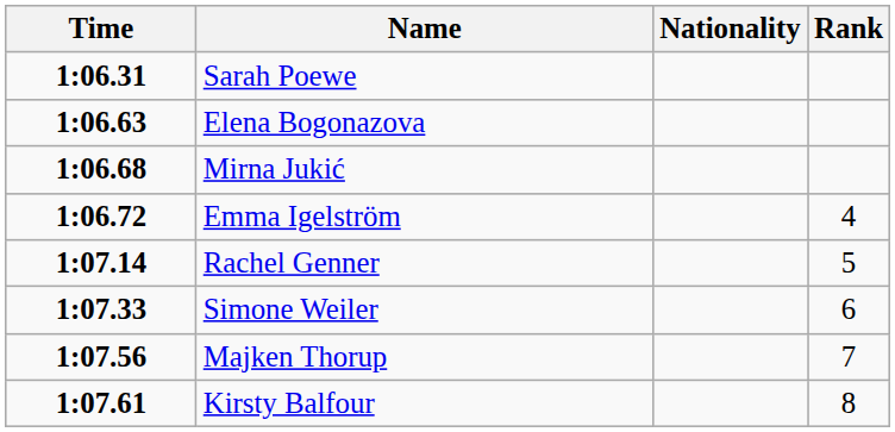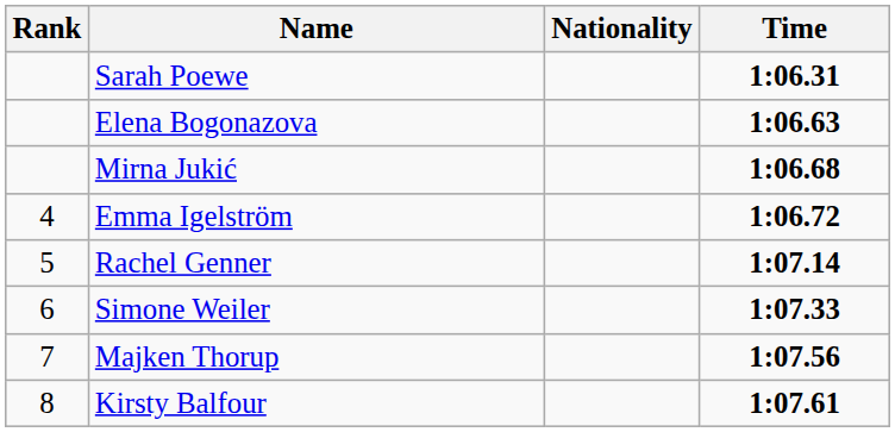columns swapped: Rank <-> Time
